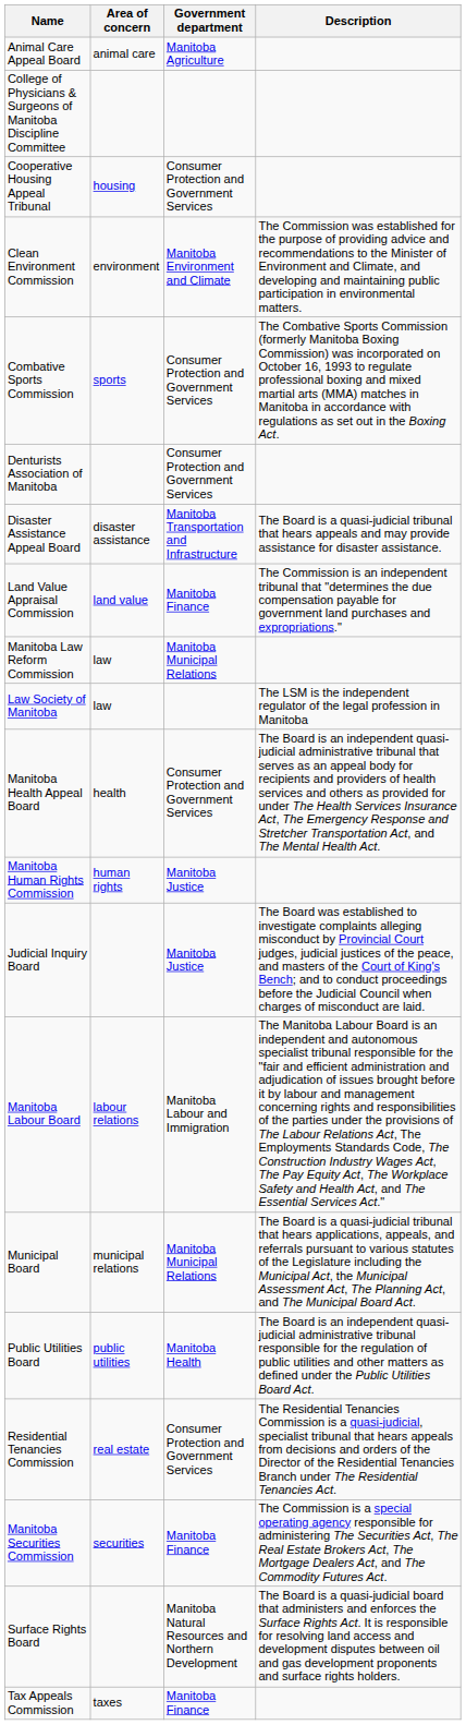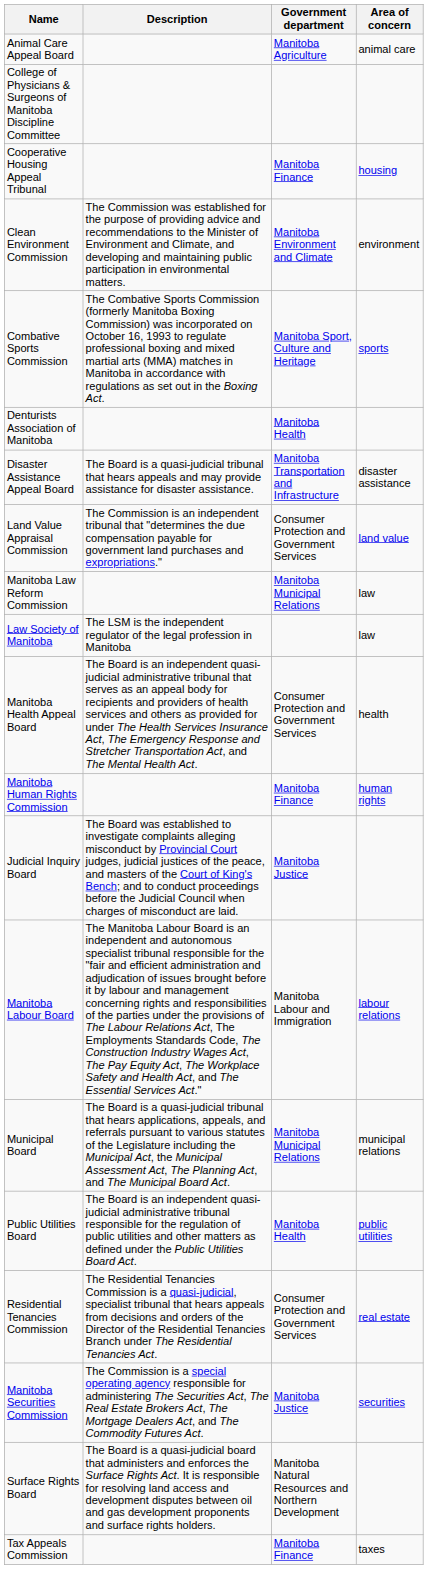columns swapped: Area of concern <-> Description
Cooperative Housing Appeal Tribunal | Government department: Consumer Protection and Government Services -> Manitoba Finance
Combative Sports Commission | Government department: Consumer Protection and Government Services -> Manitoba Sport, Culture and Heritage
Denturists Association of Manitoba | Government department: Consumer Protection and Government Services -> Manitoba Health
Land Value Appraisal Commission | Government department: Manitoba Finance -> Consumer Protection and Government Services
Manitoba Human Rights Commission | Government department: Manitoba Justice -> Manitoba Finance
Manitoba Securities Commission | Government department: Manitoba Finance -> Manitoba Justice
